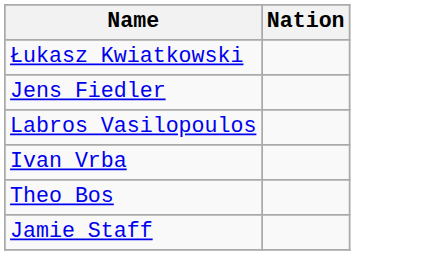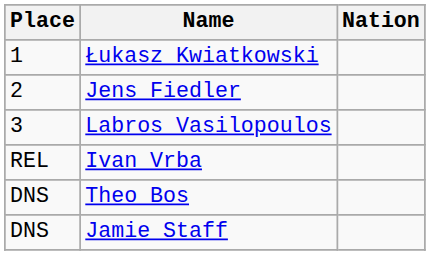+ column: Place | 1 | 2 | 3 | REL | DNS | DNS
